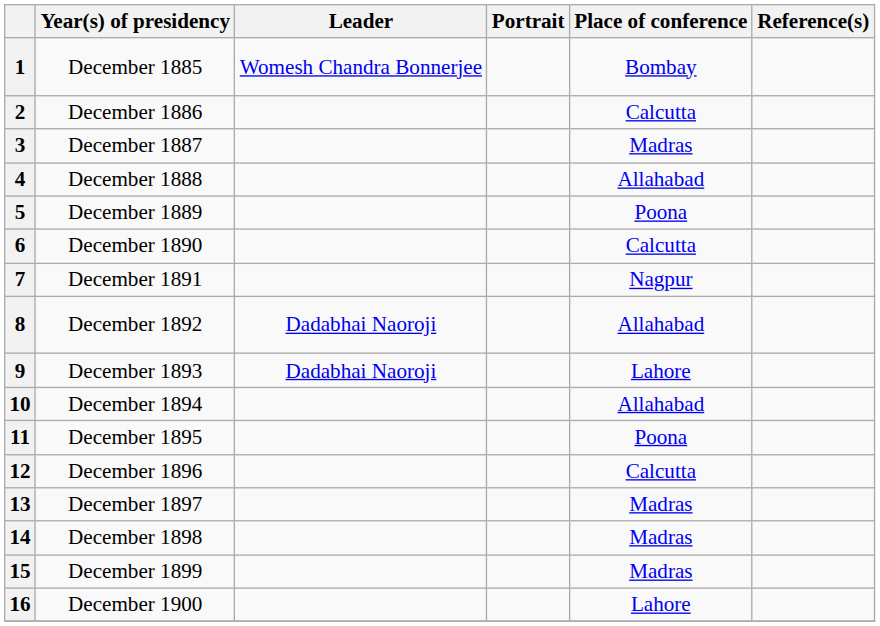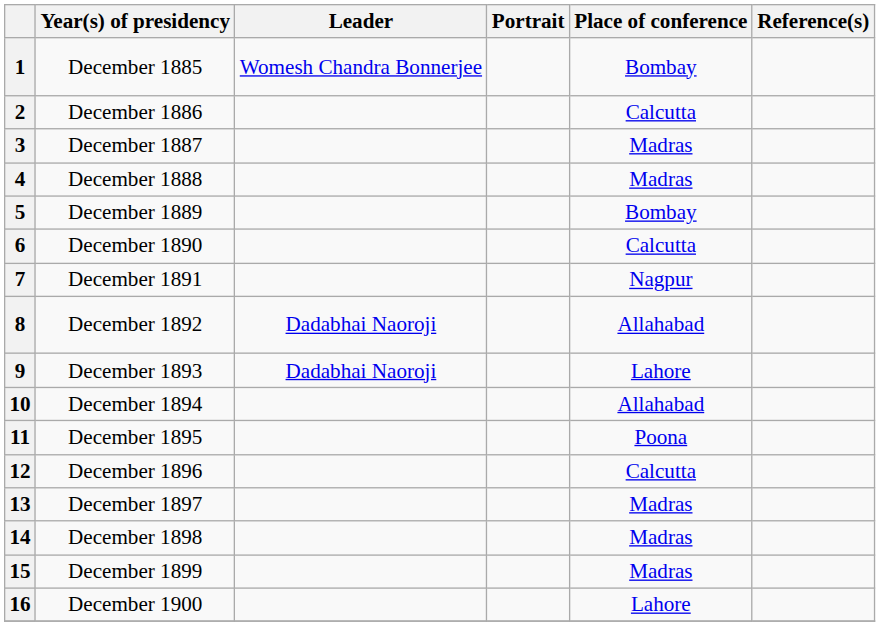4 | Place of conference: Allahabad -> Madras
5 | Place of conference: Poona -> Bombay
